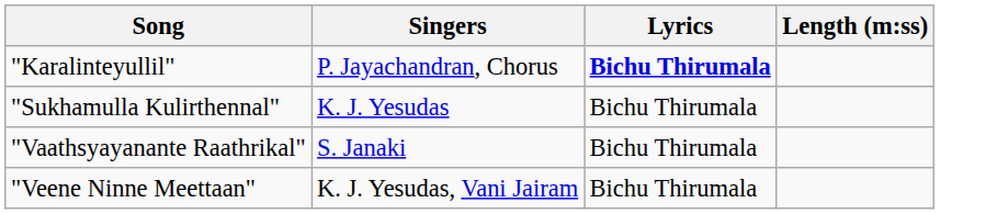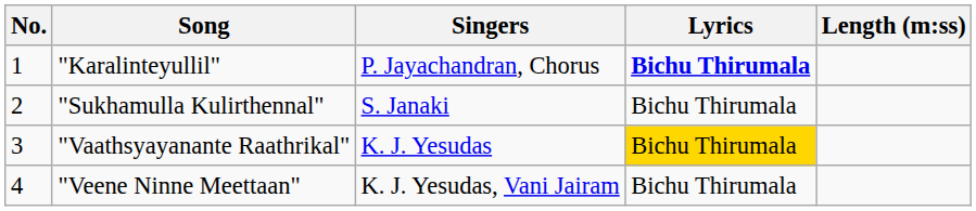+ column: No. | 1 | 2 | 3 | 4
"Sukhamulla Kulirthennal" | Singers: K. J. Yesudas -> S. Janaki
"Vaathsyayanante Raathrikal" | Singers: S. Janaki -> K. J. Yesudas
"Vaathsyayanante Raathrikal" | Lyrics: no background -> gold background
